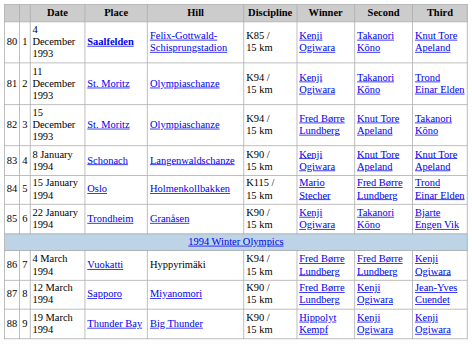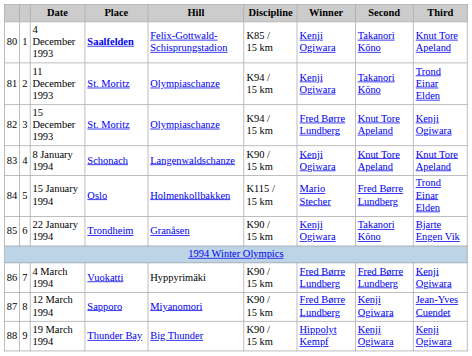15 December 1993 | Third: Takanori Kōno -> Kenji Ogiwara
4 March 1994 | Discipline: K94 / 15 km -> K90 / 15 km
